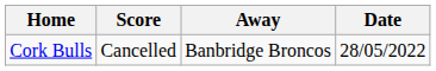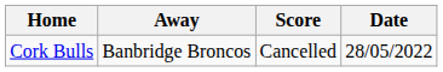columns swapped: Score <-> Away
